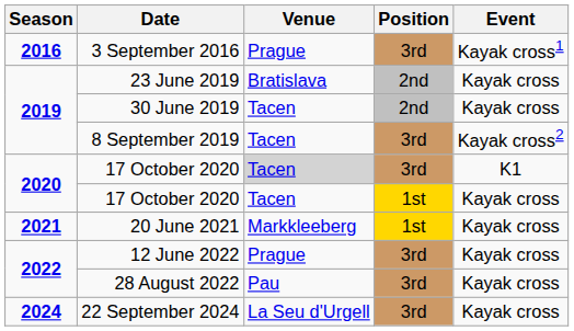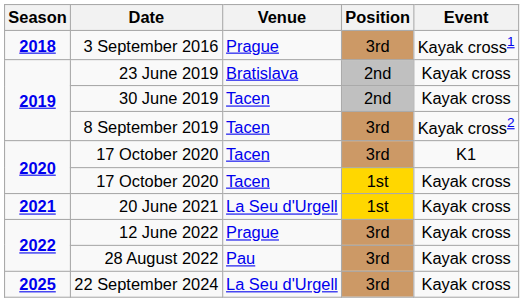3 September 2016 | Season: 2016 -> 2018
17 October 2020 / 3rd | Venue: lightgrey background -> no background
20 June 2021 | Venue: Markkleeberg -> La Seu d'Urgell
22 September 2024 | Season: 2024 -> 2025
